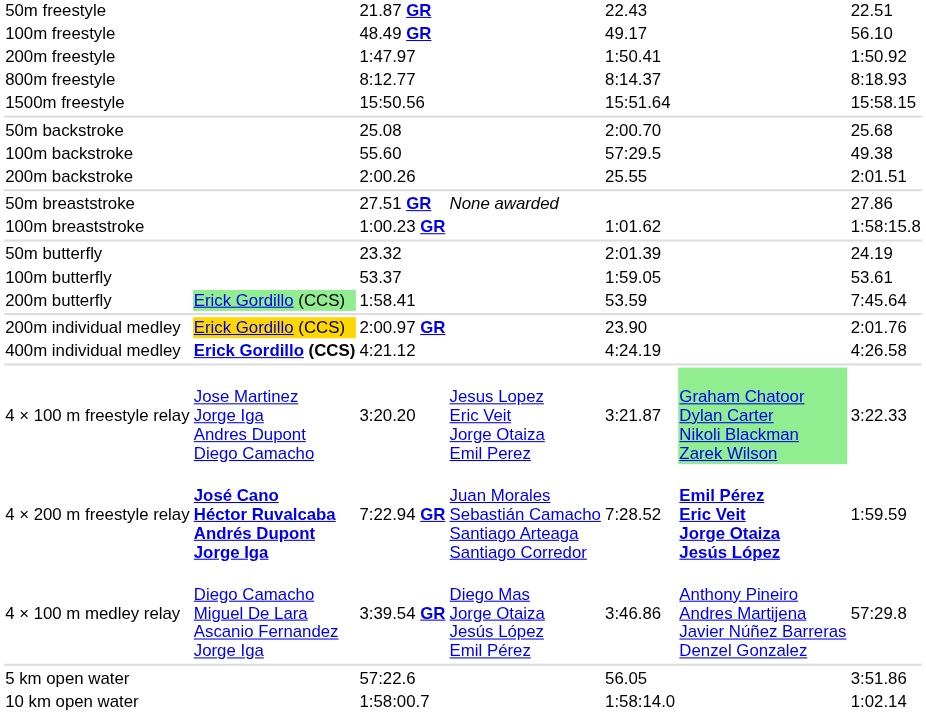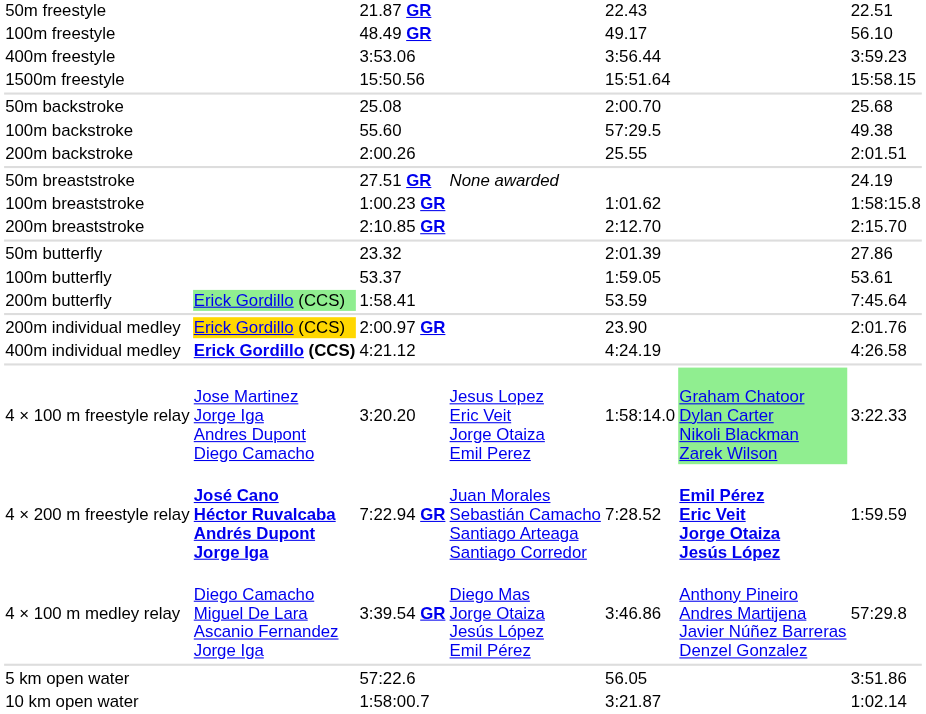- row: 200m freestyle | 1:47.97 | 1:50.41 | 1:50.92
+ row: 400m freestyle | 3:53.06 | 3:56.44 | 3:59.23
- row: 800m freestyle | 8:12.77 | 8:14.37 | 8:18.93
50m breaststroke | column 7: 27.86 -> 24.19
+ row: 200m breaststroke | 2:10.85 GR | 2:12.70 | 2:15.70
50m butterfly | column 7: 24.19 -> 27.86
4 × 100 m freestyle relay | column 5: 3:21.87 -> 1:58:14.0
10 km open water | column 5: 1:58:14.0 -> 3:21.87
